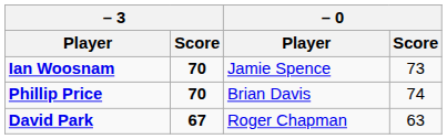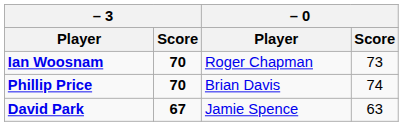Ian Woosnam | – 0 / Player: Jamie Spence -> Roger Chapman
David Park | – 0 / Player: Roger Chapman -> Jamie Spence
